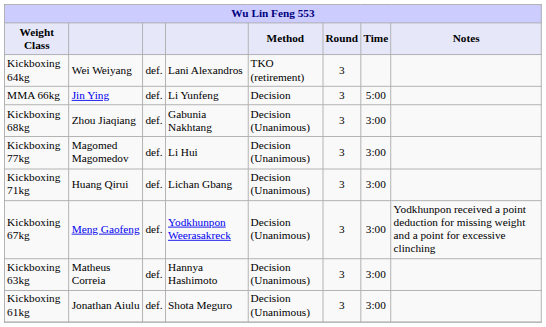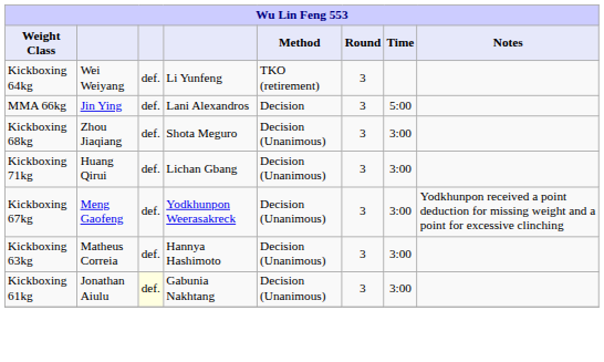Kickboxing 64kg | column 4: Lani Alexandros -> Li Yunfeng
MMA 66kg | column 4: Li Yunfeng -> Lani Alexandros
Kickboxing 68kg | column 4: Gabunia Nakhtang -> Shota Meguro
- row: Kickboxing 77kg | Magomed Magomedov | def. | Li Hui | Decision (Unanimous) | 3 | 3:00
Kickboxing 61kg | column 3: no background -> lightyellow background
Kickboxing 61kg | column 4: Shota Meguro -> Gabunia Nakhtang
